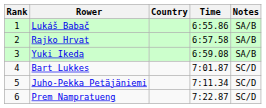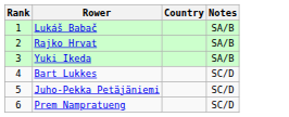- column: Time | 6:55.86 | 6:57.58 | 6:59.08 | 7:01.87 | 7:11.34 | 7:22.87
